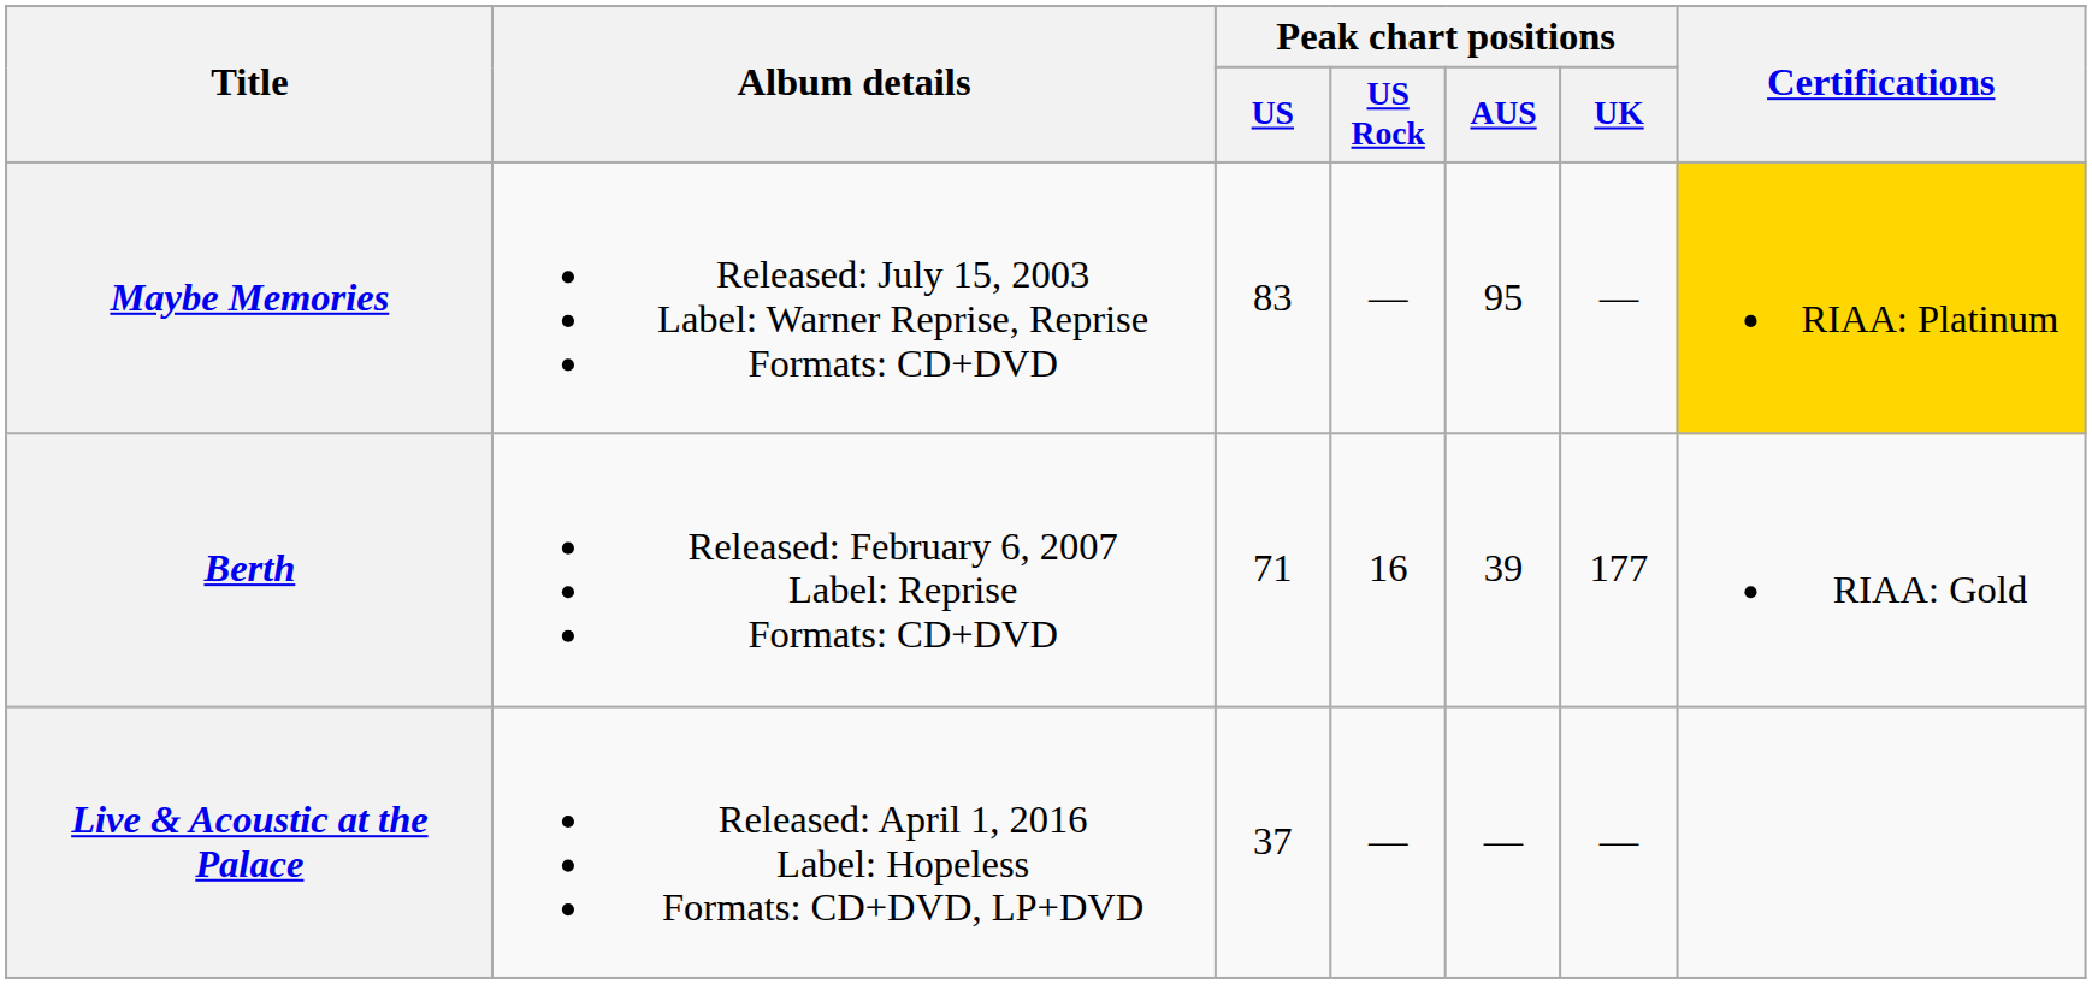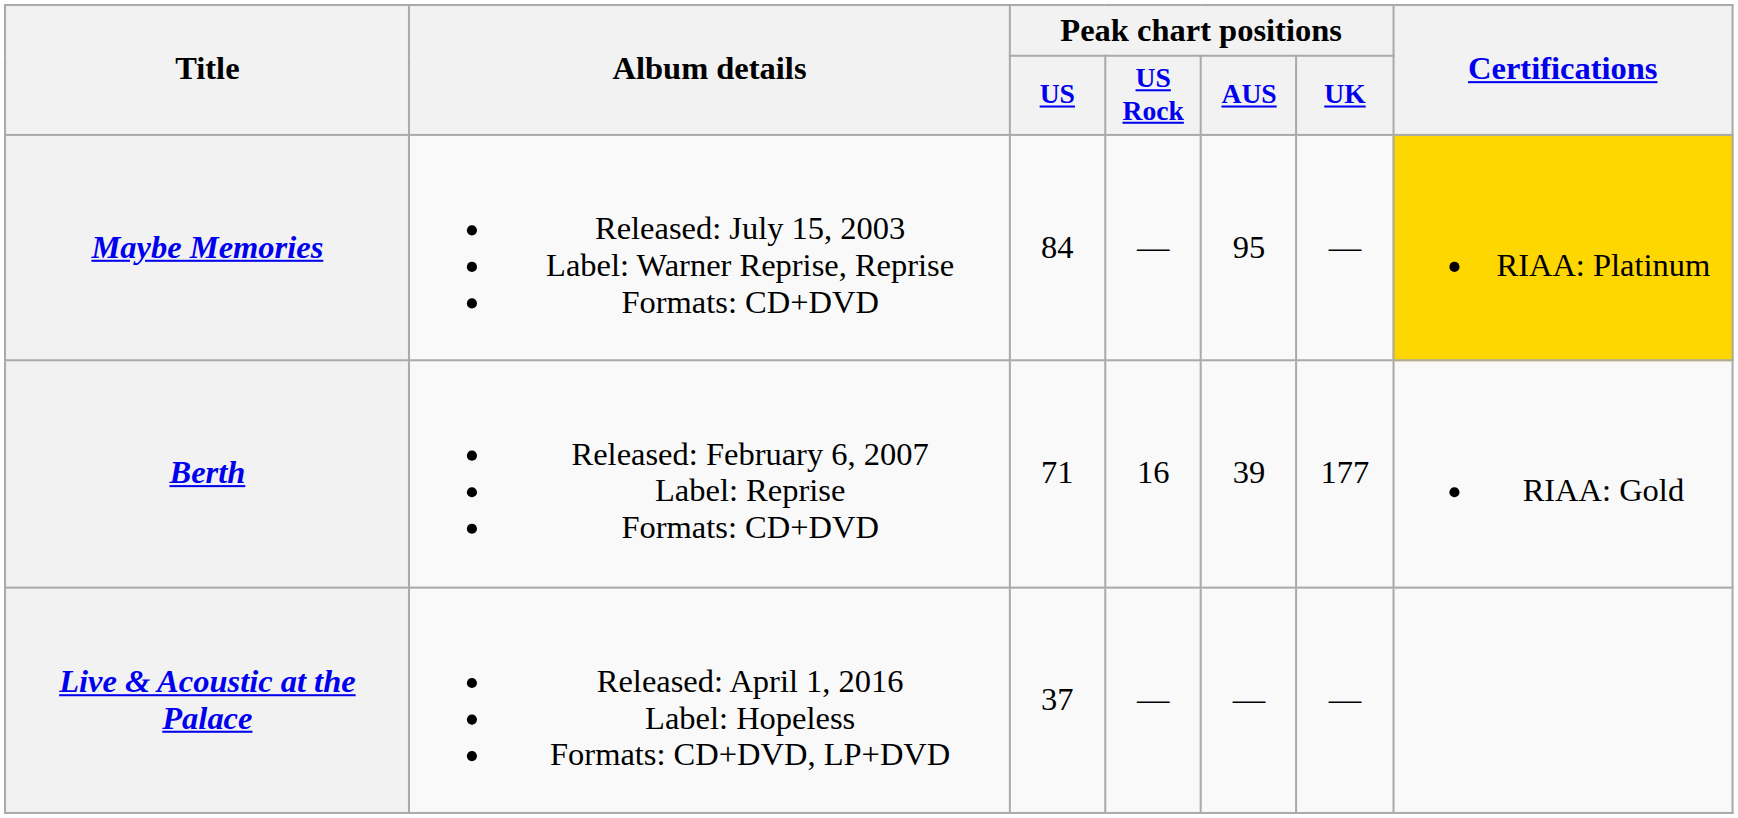Maybe Memories | Peak chart positions / US: 83 -> 84
